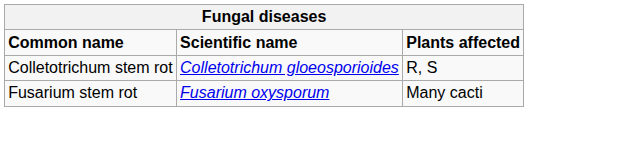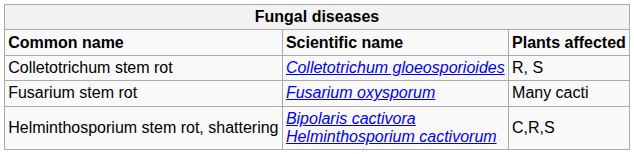+ row: Helminthosporium stem rot, shattering | Bipolaris cactivora Helminthosporium cactivorum | C,R,S
